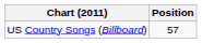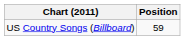US Country Songs (Billboard) | Position: 57 -> 59
